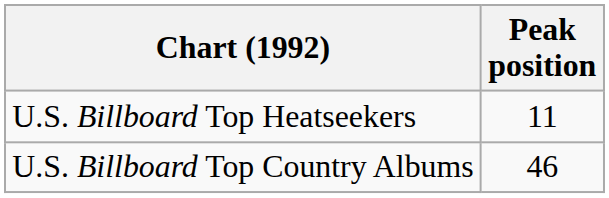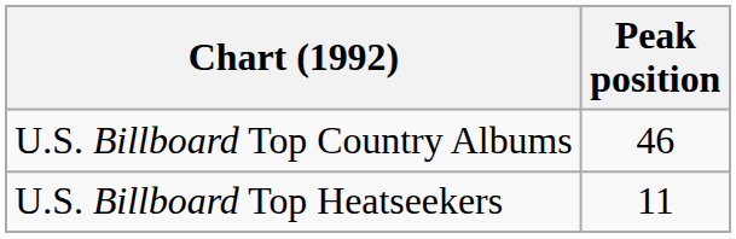rows swapped: U.S. Billboard Top Country Albums <-> U.S. Billboard Top Heatseekers
